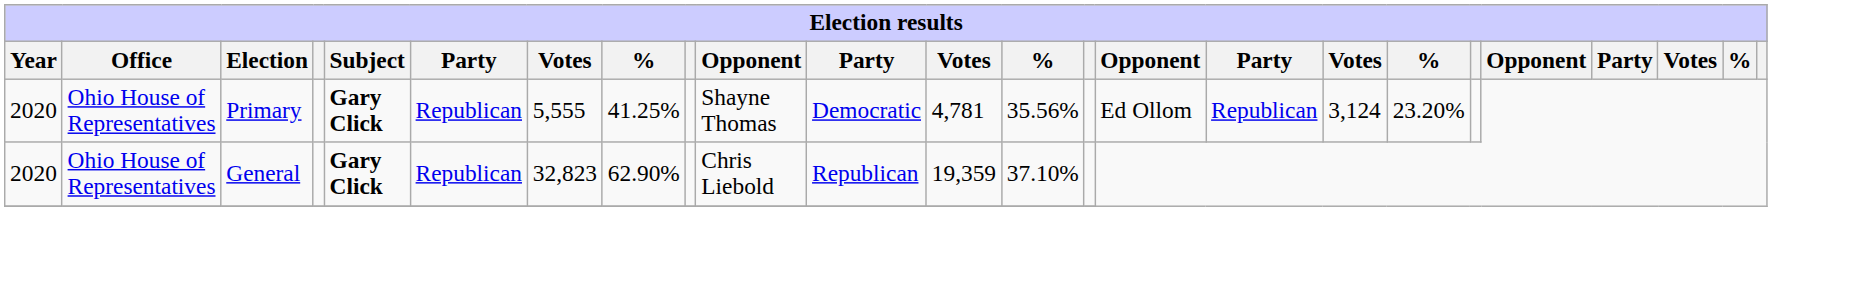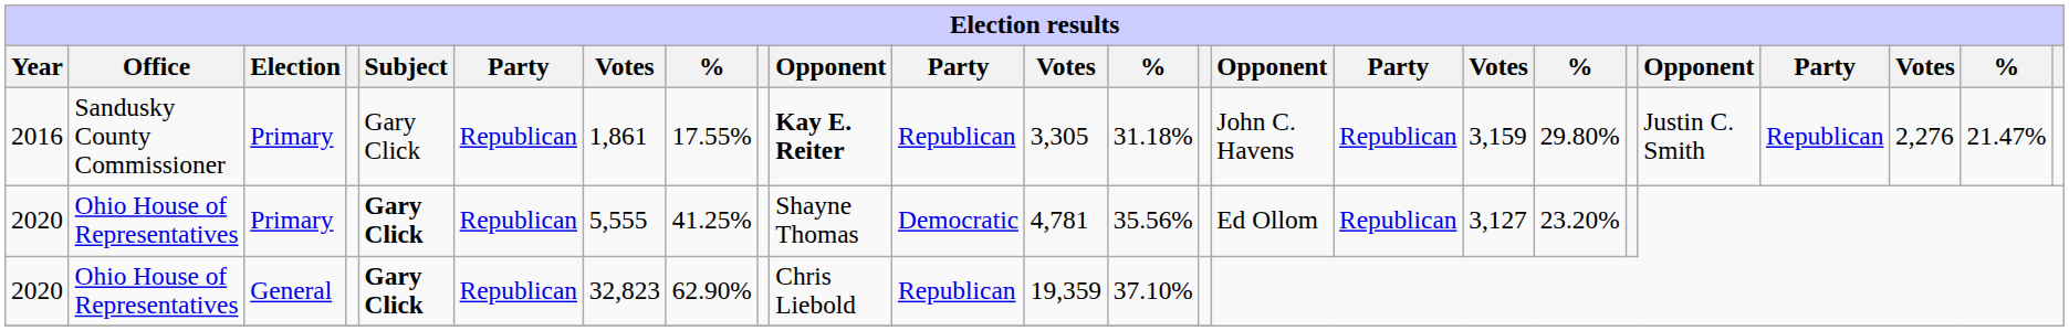+ row: 2016 | Sandusky County Commissioner | Primary | Gary Click | Republican | 1,861 | 17.55% | Kay E. Reiter | Republican | 3,305 | 31.18% | John C. Havens | Republican | 3,159 | 29.80% | Justin C. Smith | Republican | 2,276 | 21.47%
2020 / Primary | column 17: 3,124 -> 3,127
